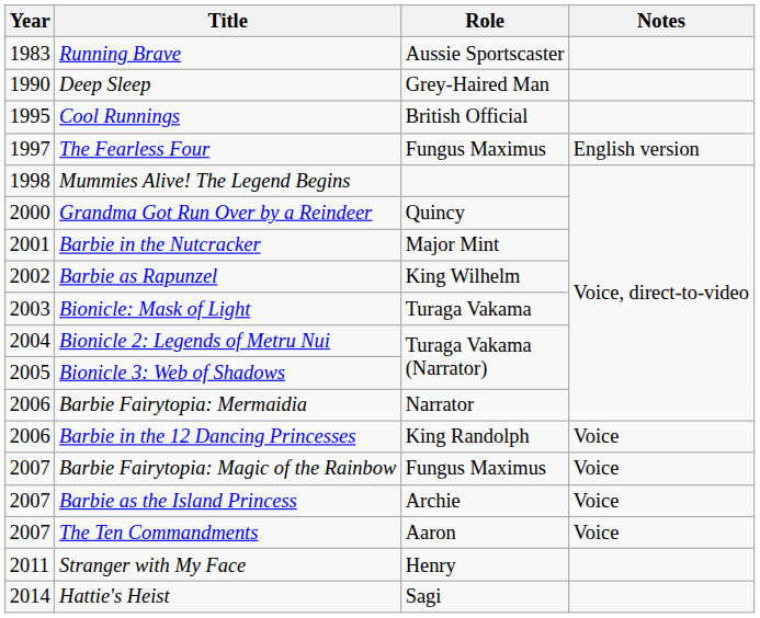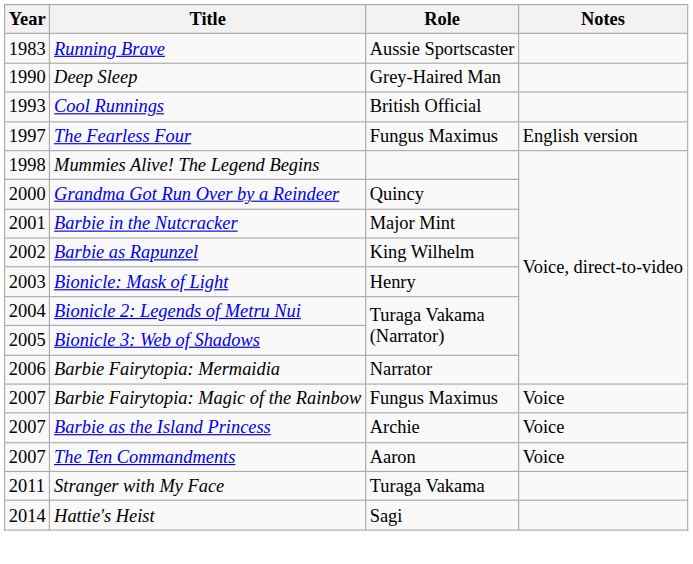Cool Runnings | Year: 1995 -> 1993
Bionicle: Mask of Light | Role: Turaga Vakama -> Henry
- row: 2006 | Barbie in the 12 Dancing Princesses | King Randolph | Voice
Stranger with My Face | Role: Henry -> Turaga Vakama
